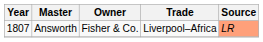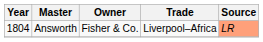Answorth | Year: 1807 -> 1804
